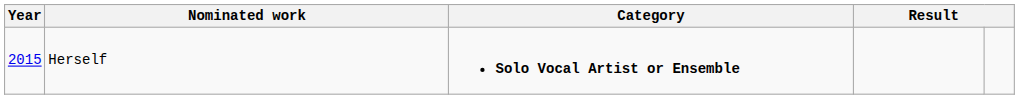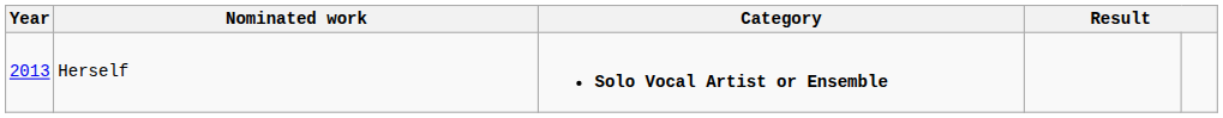Herself | Year: 2015 -> 2013
